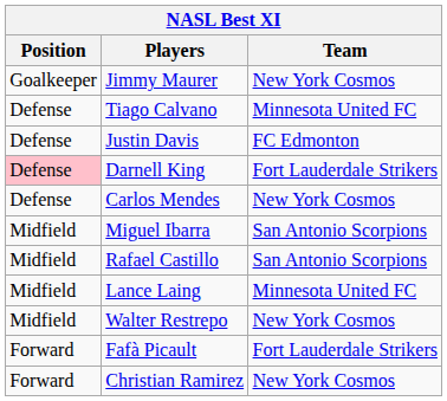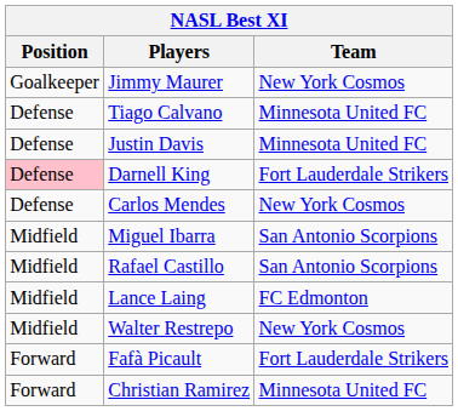Justin Davis | Team: FC Edmonton -> Minnesota United FC
Lance Laing | Team: Minnesota United FC -> FC Edmonton
Christian Ramirez | Team: New York Cosmos -> Minnesota United FC
